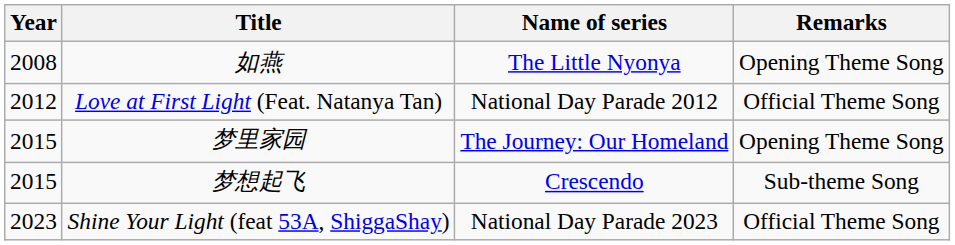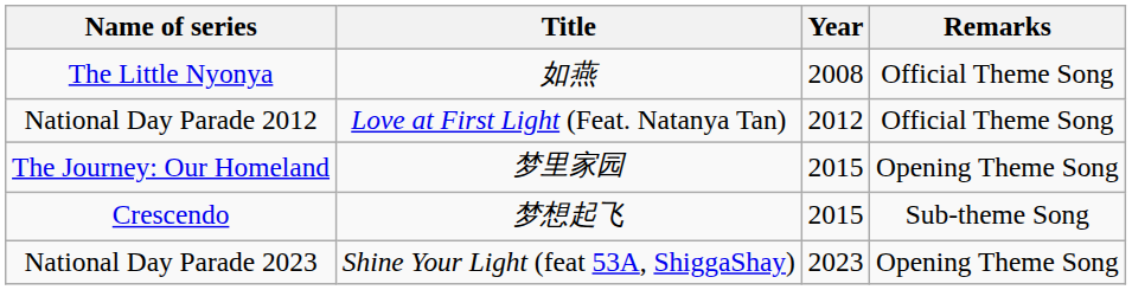columns swapped: Year <-> Name of series
如燕 | Remarks: Opening Theme Song -> Official Theme Song
Shine Your Light (feat 53A, ShiggaShay) | Remarks: Official Theme Song -> Opening Theme Song
